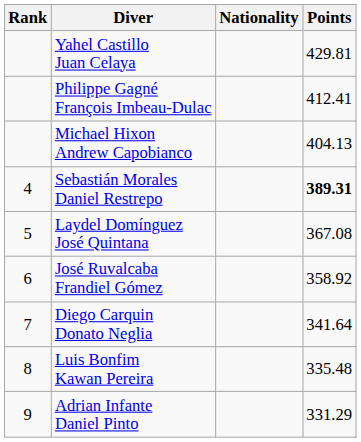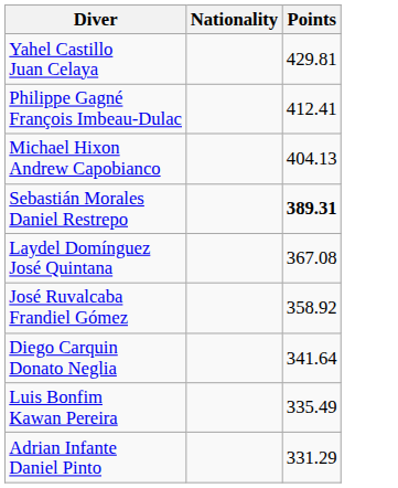- column: Rank | 4 | 5 | 6 | 7 | 8 | 9
Luis Bonfim Kawan Pereira | Points: 335.48 -> 335.49
